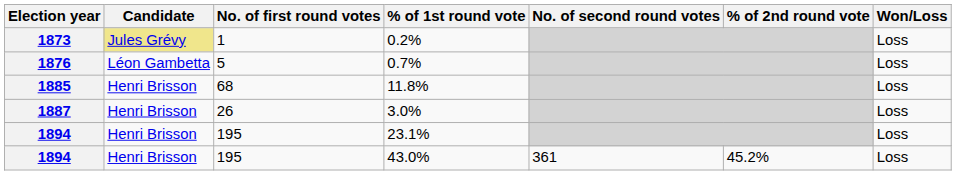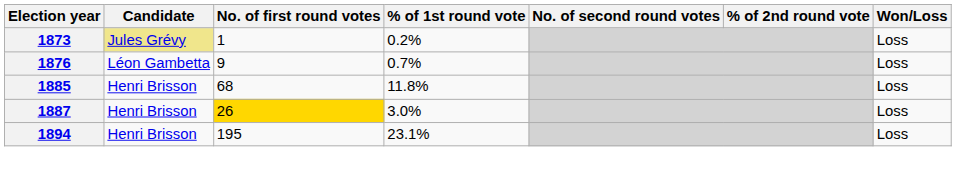0.7% | No. of first round votes: 5 -> 9
3.0% | No. of first round votes: no background -> gold background
- row: 1894 | Henri Brisson | 195 | 43.0% | 361 | 45.2% | Loss
